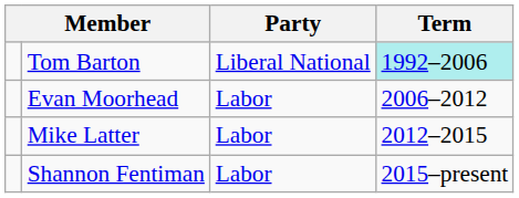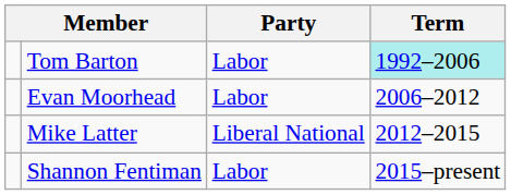Tom Barton | Party: Liberal National -> Labor
Mike Latter | Party: Labor -> Liberal National
